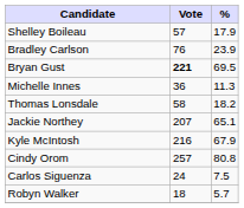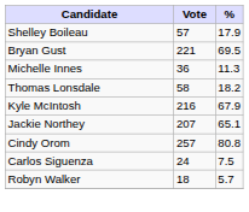- row: Bradley Carlson | 76 | 23.9
Bryan Gust | Vote: bold -> normal
rows swapped: Kyle McIntosh <-> Jackie Northey
